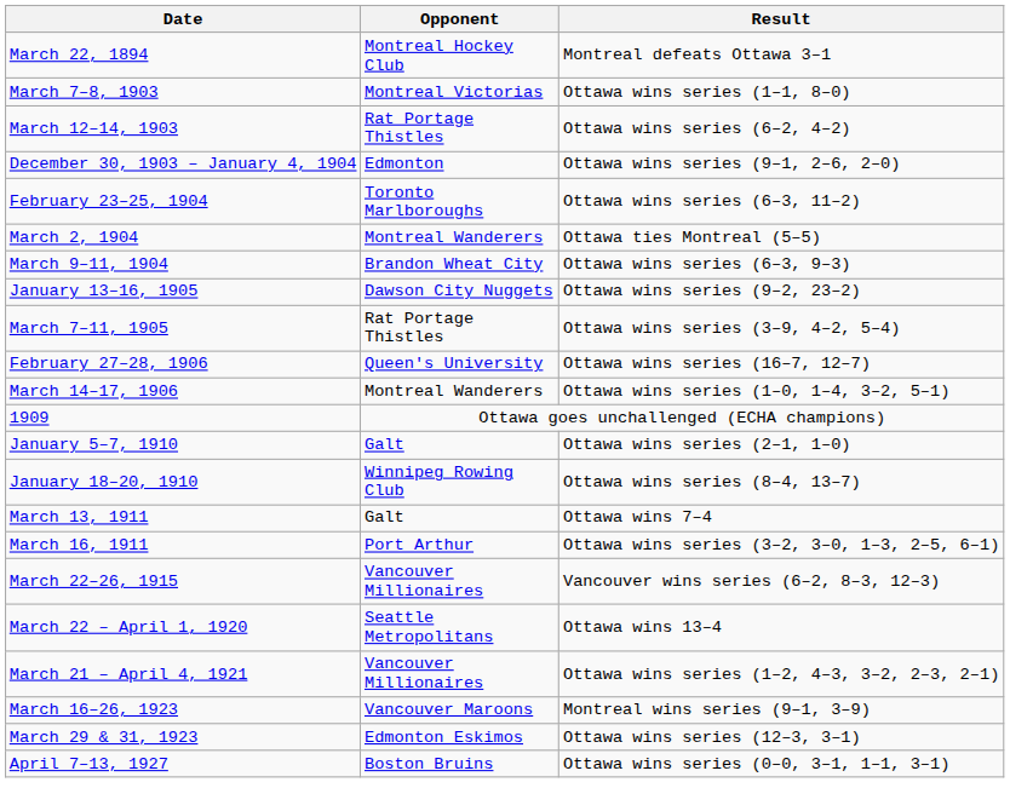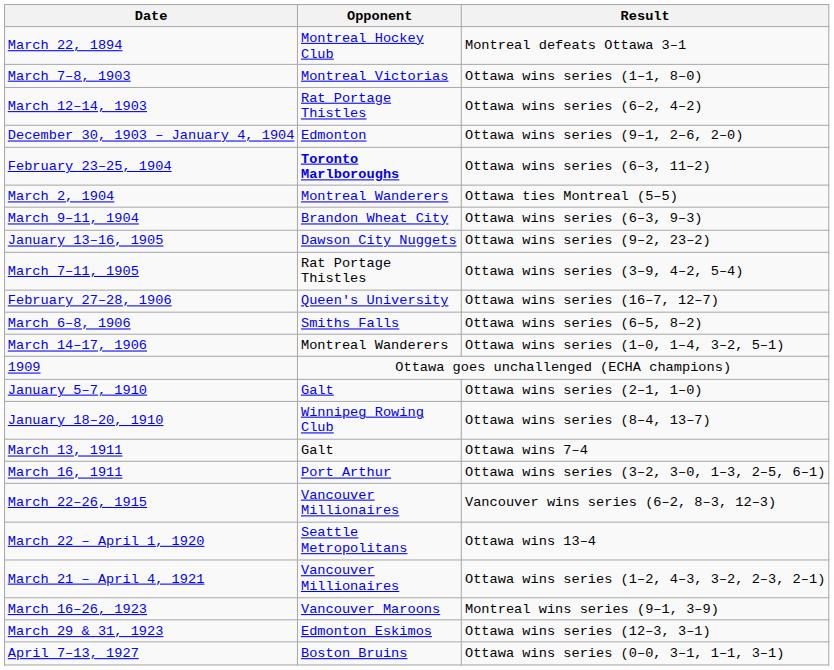February 23–25, 1904 | Opponent: normal -> bold
+ row: March 6–8, 1906 | Smiths Falls | Ottawa wins series (6–5, 8–2)
